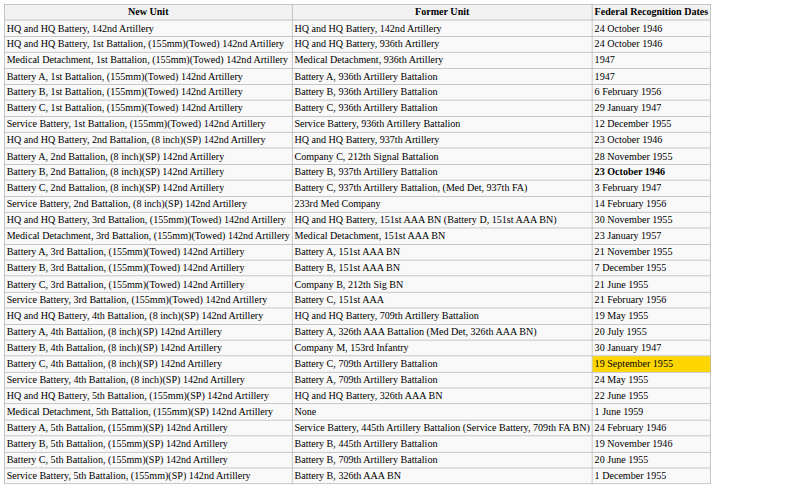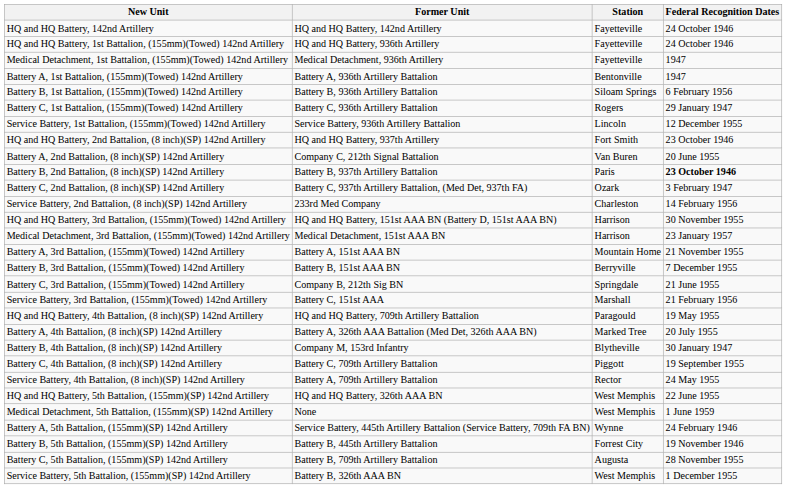+ column: Station | Fayetteville | Fayetteville | Fayetteville | Bentonville | Siloam Springs | Rogers | Lincoln | Fort Smith | Van Buren | Paris | Ozark | Charleston | Harrison | Harrison | Mountain Home | Berryville | Springdale | Marshall | Paragould | Marked Tree | Blytheville | Piggott | Rector | West Memphis | West Memphis | Wynne | Forrest City | Augusta | West Memphis
Battery A, 2nd Battalion, (8 inch)(SP) 142nd Artillery | Federal Recognition Dates: 28 November 1955 -> 20 June 1955
Battery C, 4th Battalion, (8 inch)(SP) 142nd Artillery | Federal Recognition Dates: gold background -> no background
Battery C, 5th Battalion, (155mm)(SP) 142nd Artillery | Federal Recognition Dates: 20 June 1955 -> 28 November 1955
